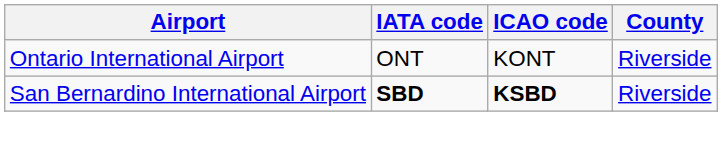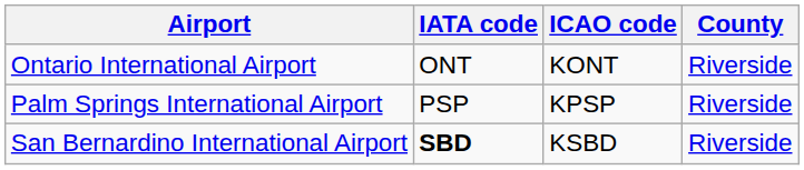+ row: Palm Springs International Airport | PSP | KPSP | Riverside
San Bernardino International Airport | ICAO code: bold -> normal
